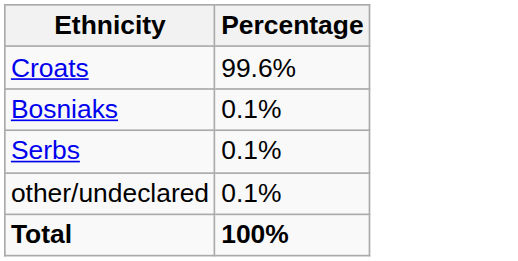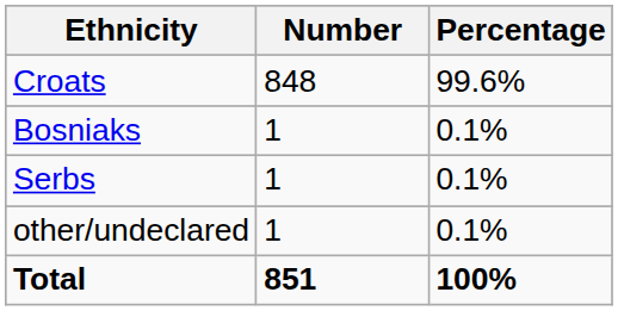+ column: Number | 848 | 1 | 1 | 1 | 851
